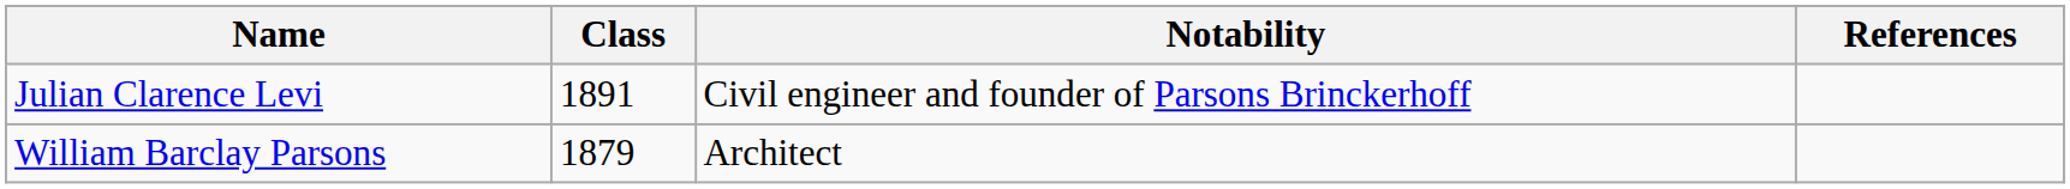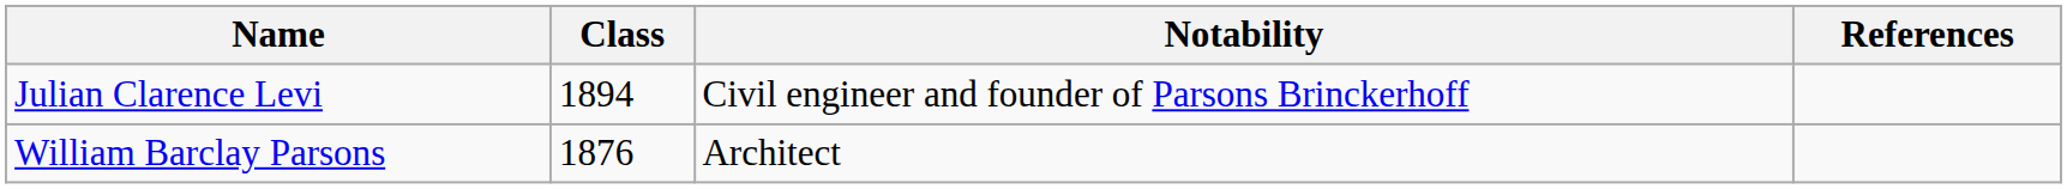Julian Clarence Levi | Class: 1891 -> 1894
William Barclay Parsons | Class: 1879 -> 1876
